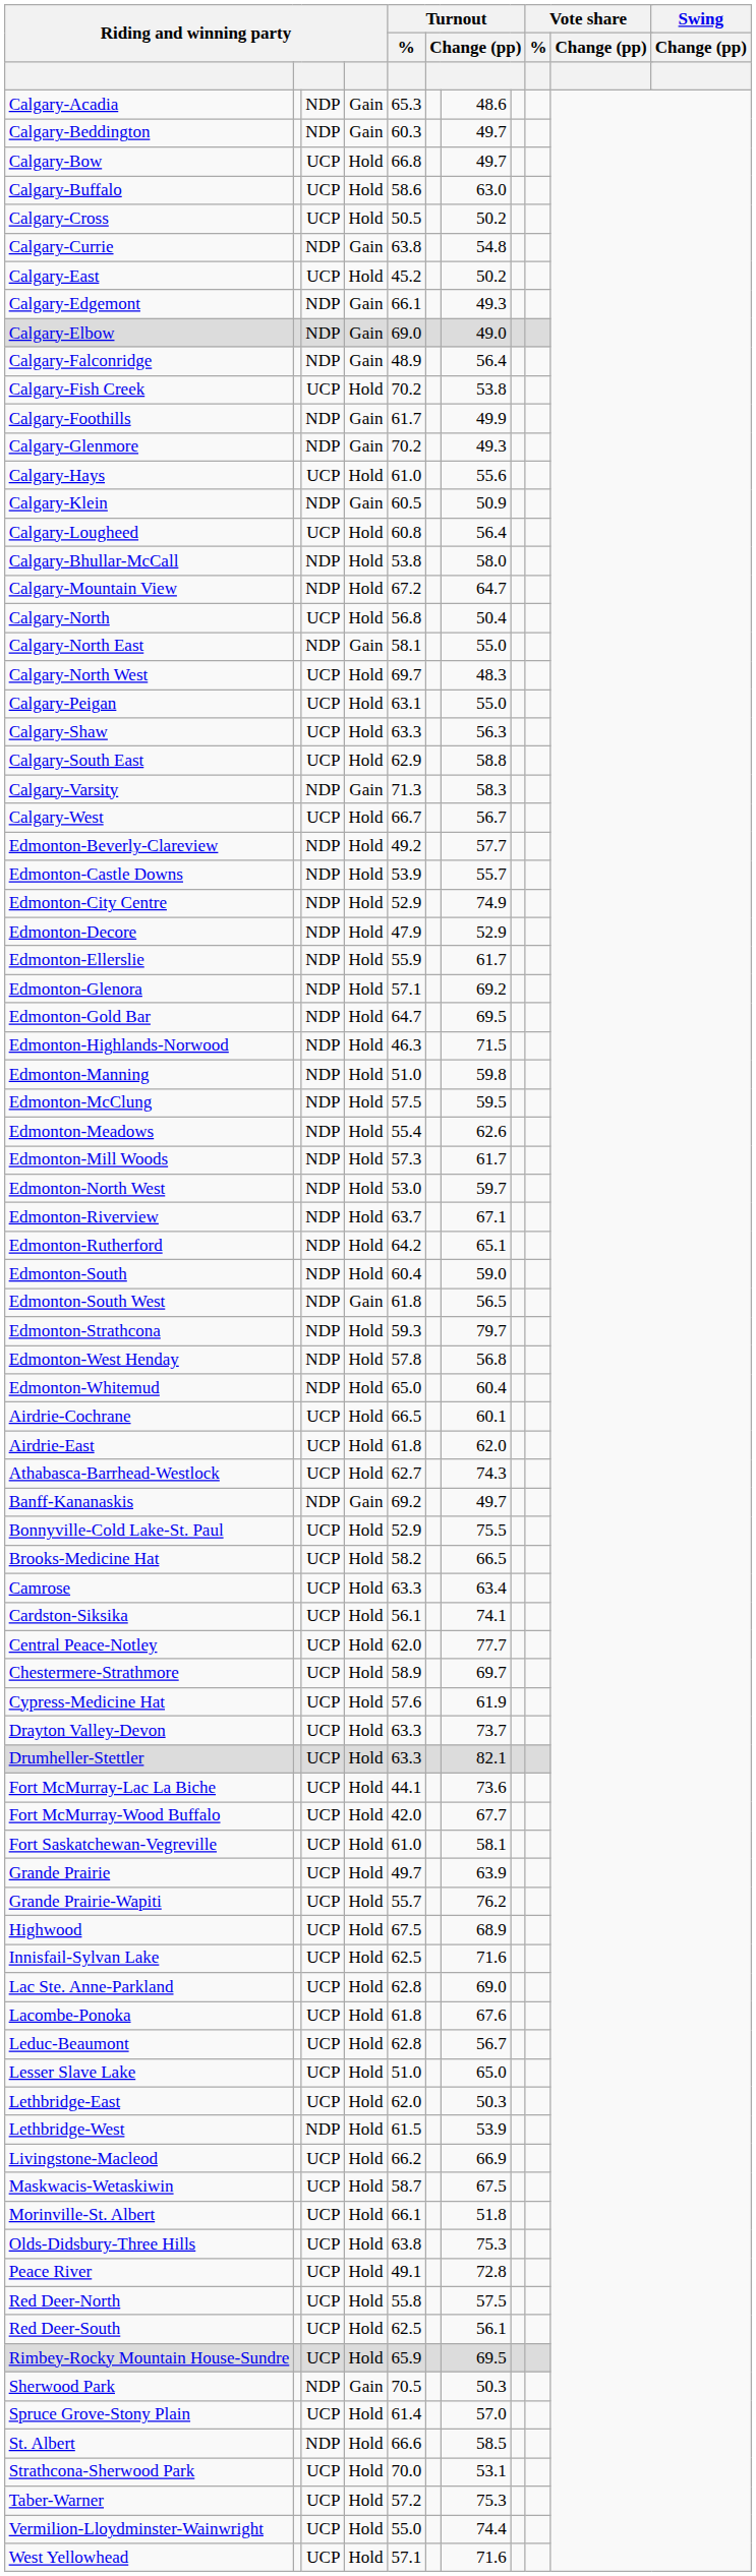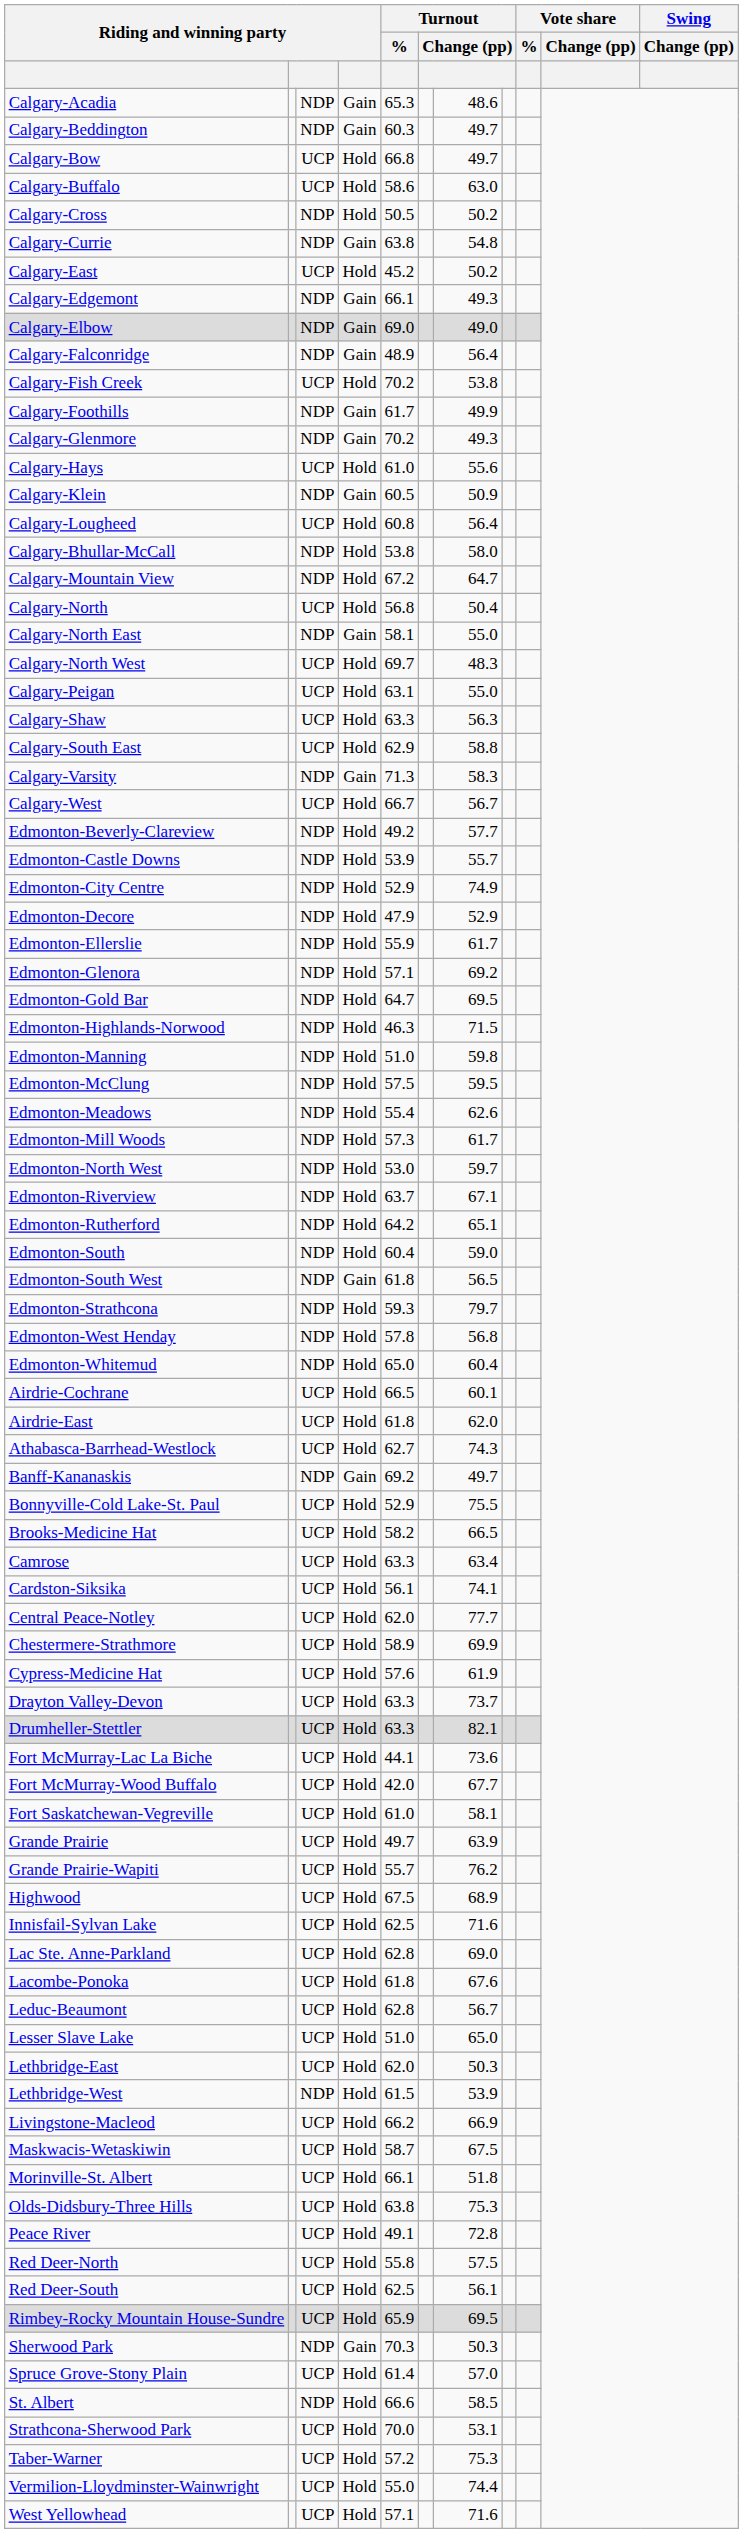Calgary-Cross | column 3: UCP -> NDP
Chestermere-Strathmore | column 7: 69.7 -> 69.9
Sherwood Park | Turnout / %: 70.5 -> 70.3
